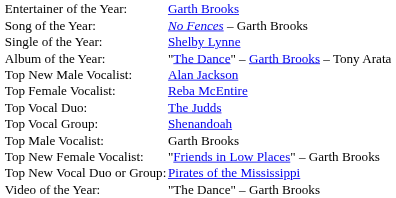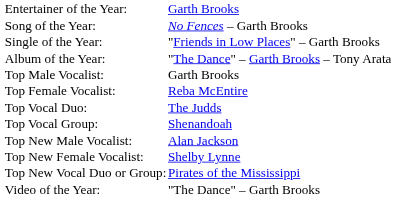Single of the Year: | column 2: Shelby Lynne -> "Friends in Low Places" – Garth Brooks
rows swapped: Top Male Vocalist: <-> Top New Male Vocalist:
Top New Female Vocalist: | column 2: "Friends in Low Places" – Garth Brooks -> Shelby Lynne
